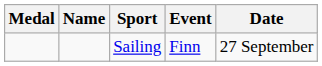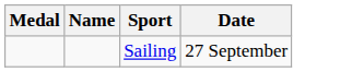- column: Event | Finn
